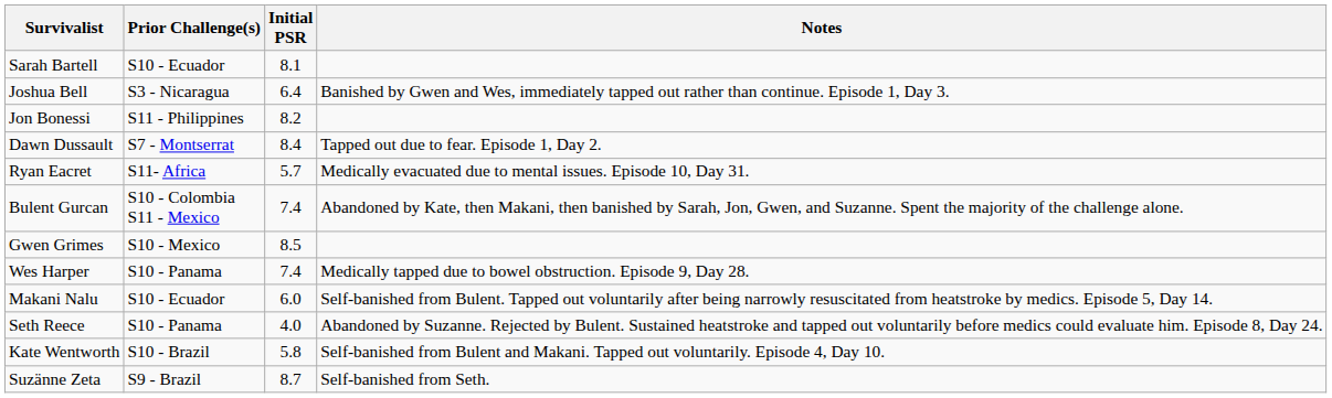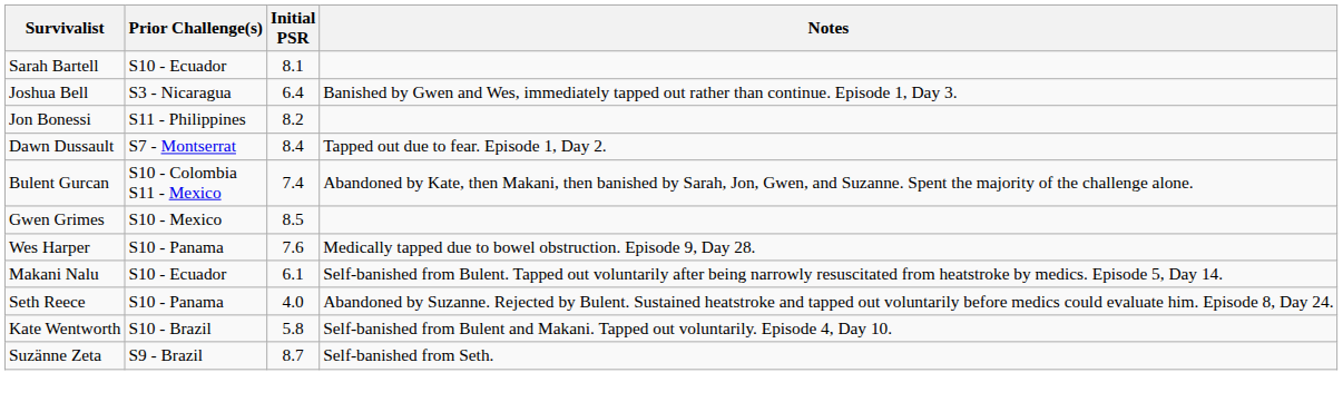- row: Ryan Eacret | S11- Africa | 5.7 | Medically evacuated due to mental issues. Episode 10, Day 31.
Wes Harper | Initial PSR: 7.4 -> 7.6
Makani Nalu | Initial PSR: 6.0 -> 6.1
